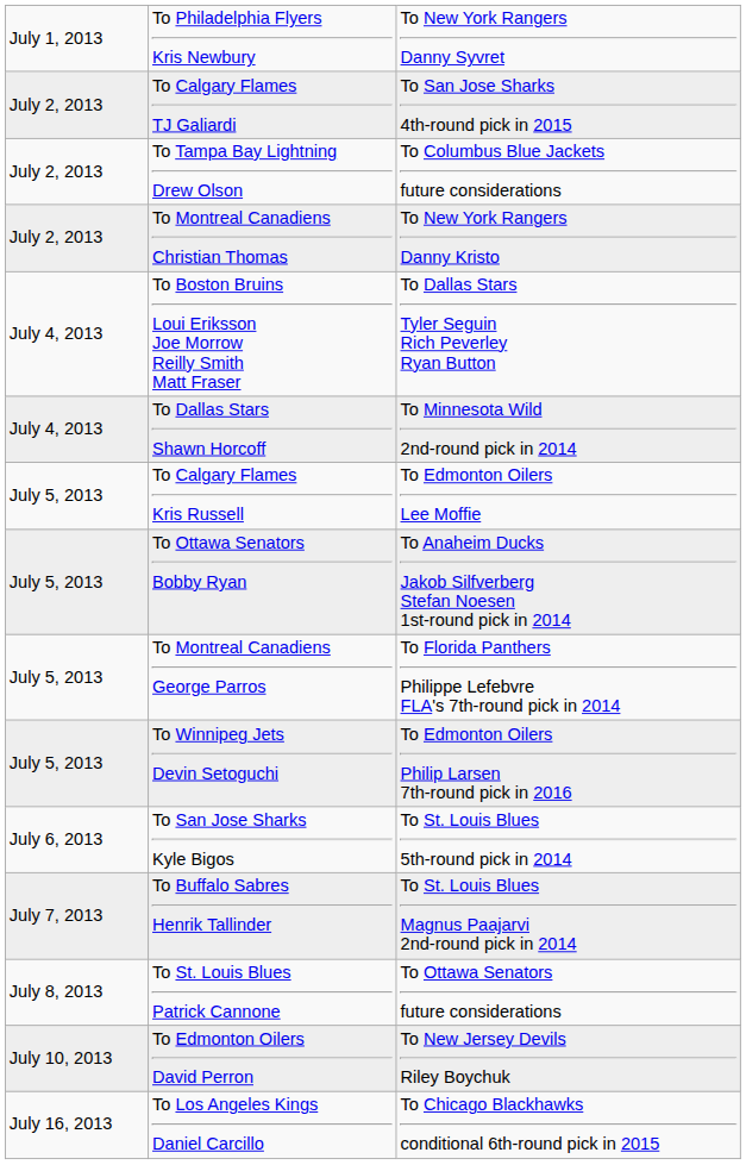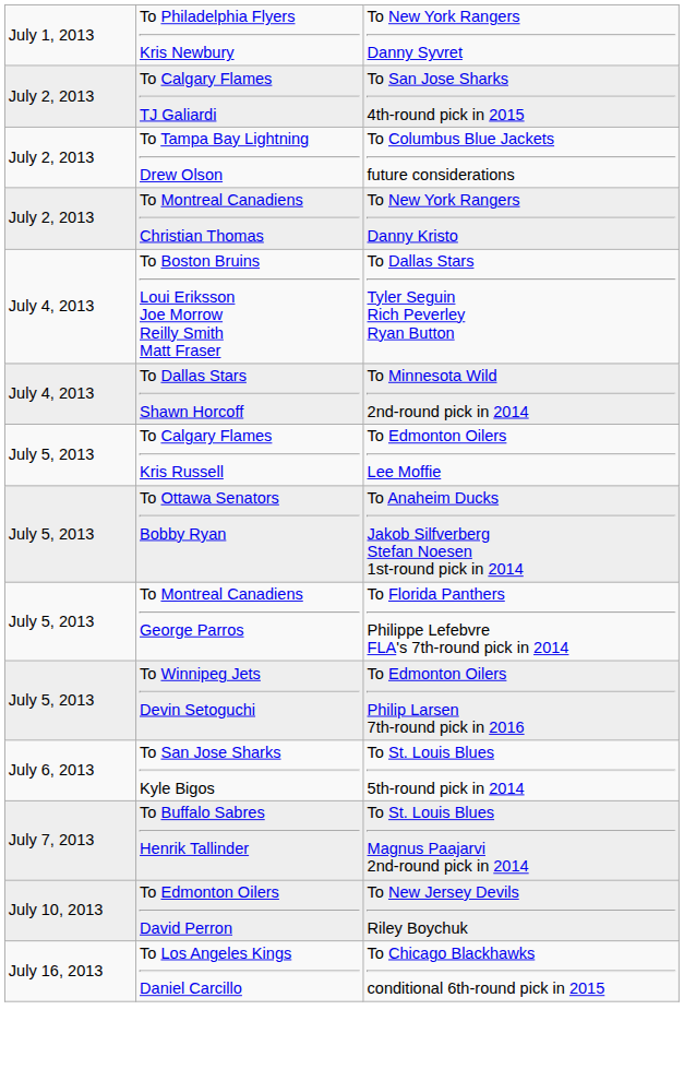- row: July 8, 2013 | To St. Louis Blues Patrick Cannone | To Ottawa Senators future considerations
